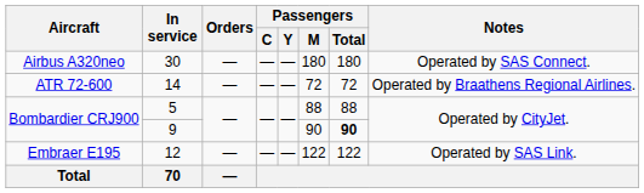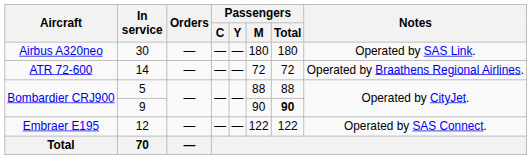30 | Notes: Operated by SAS Connect. -> Operated by SAS Link.
12 | Notes: Operated by SAS Link. -> Operated by SAS Connect.
